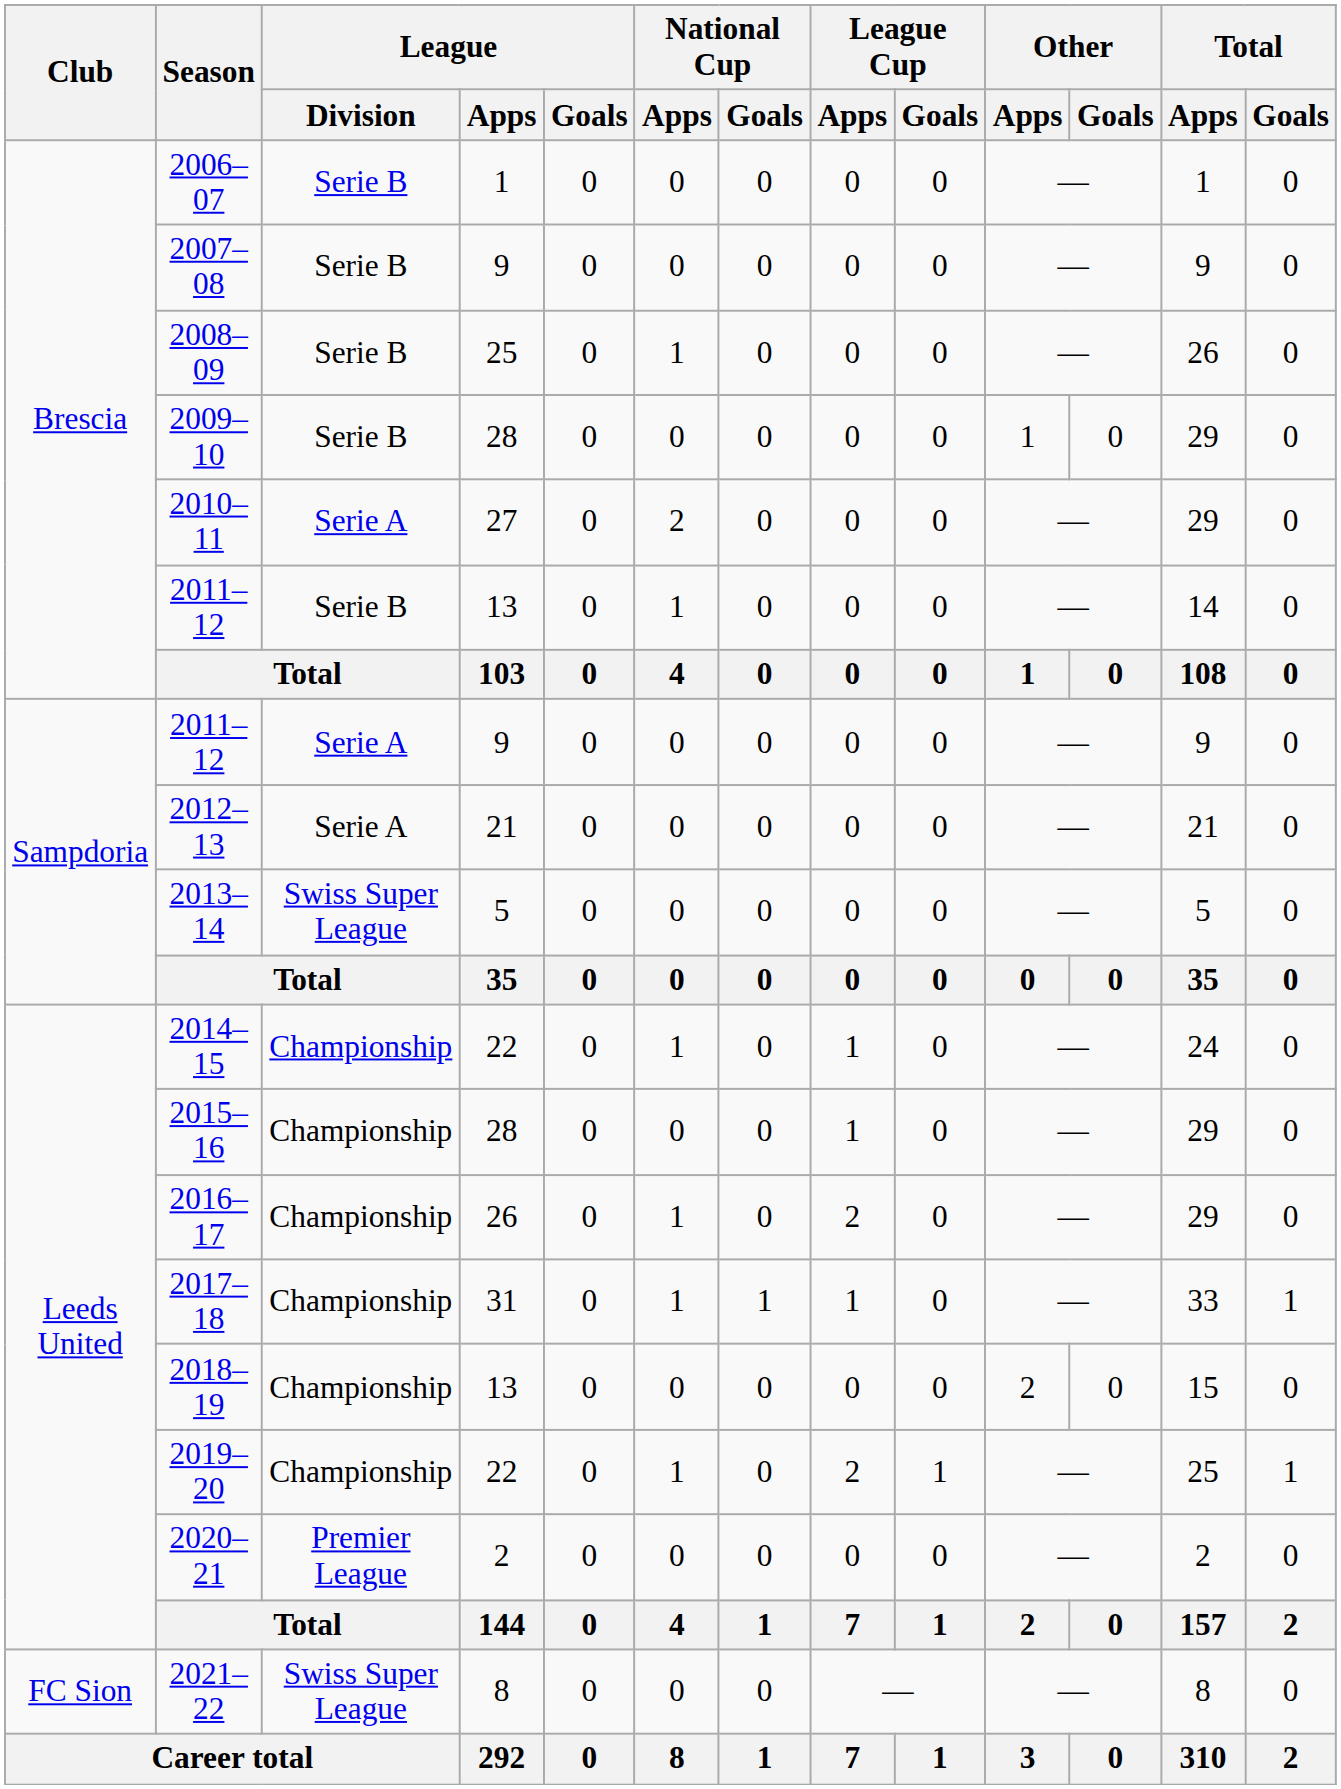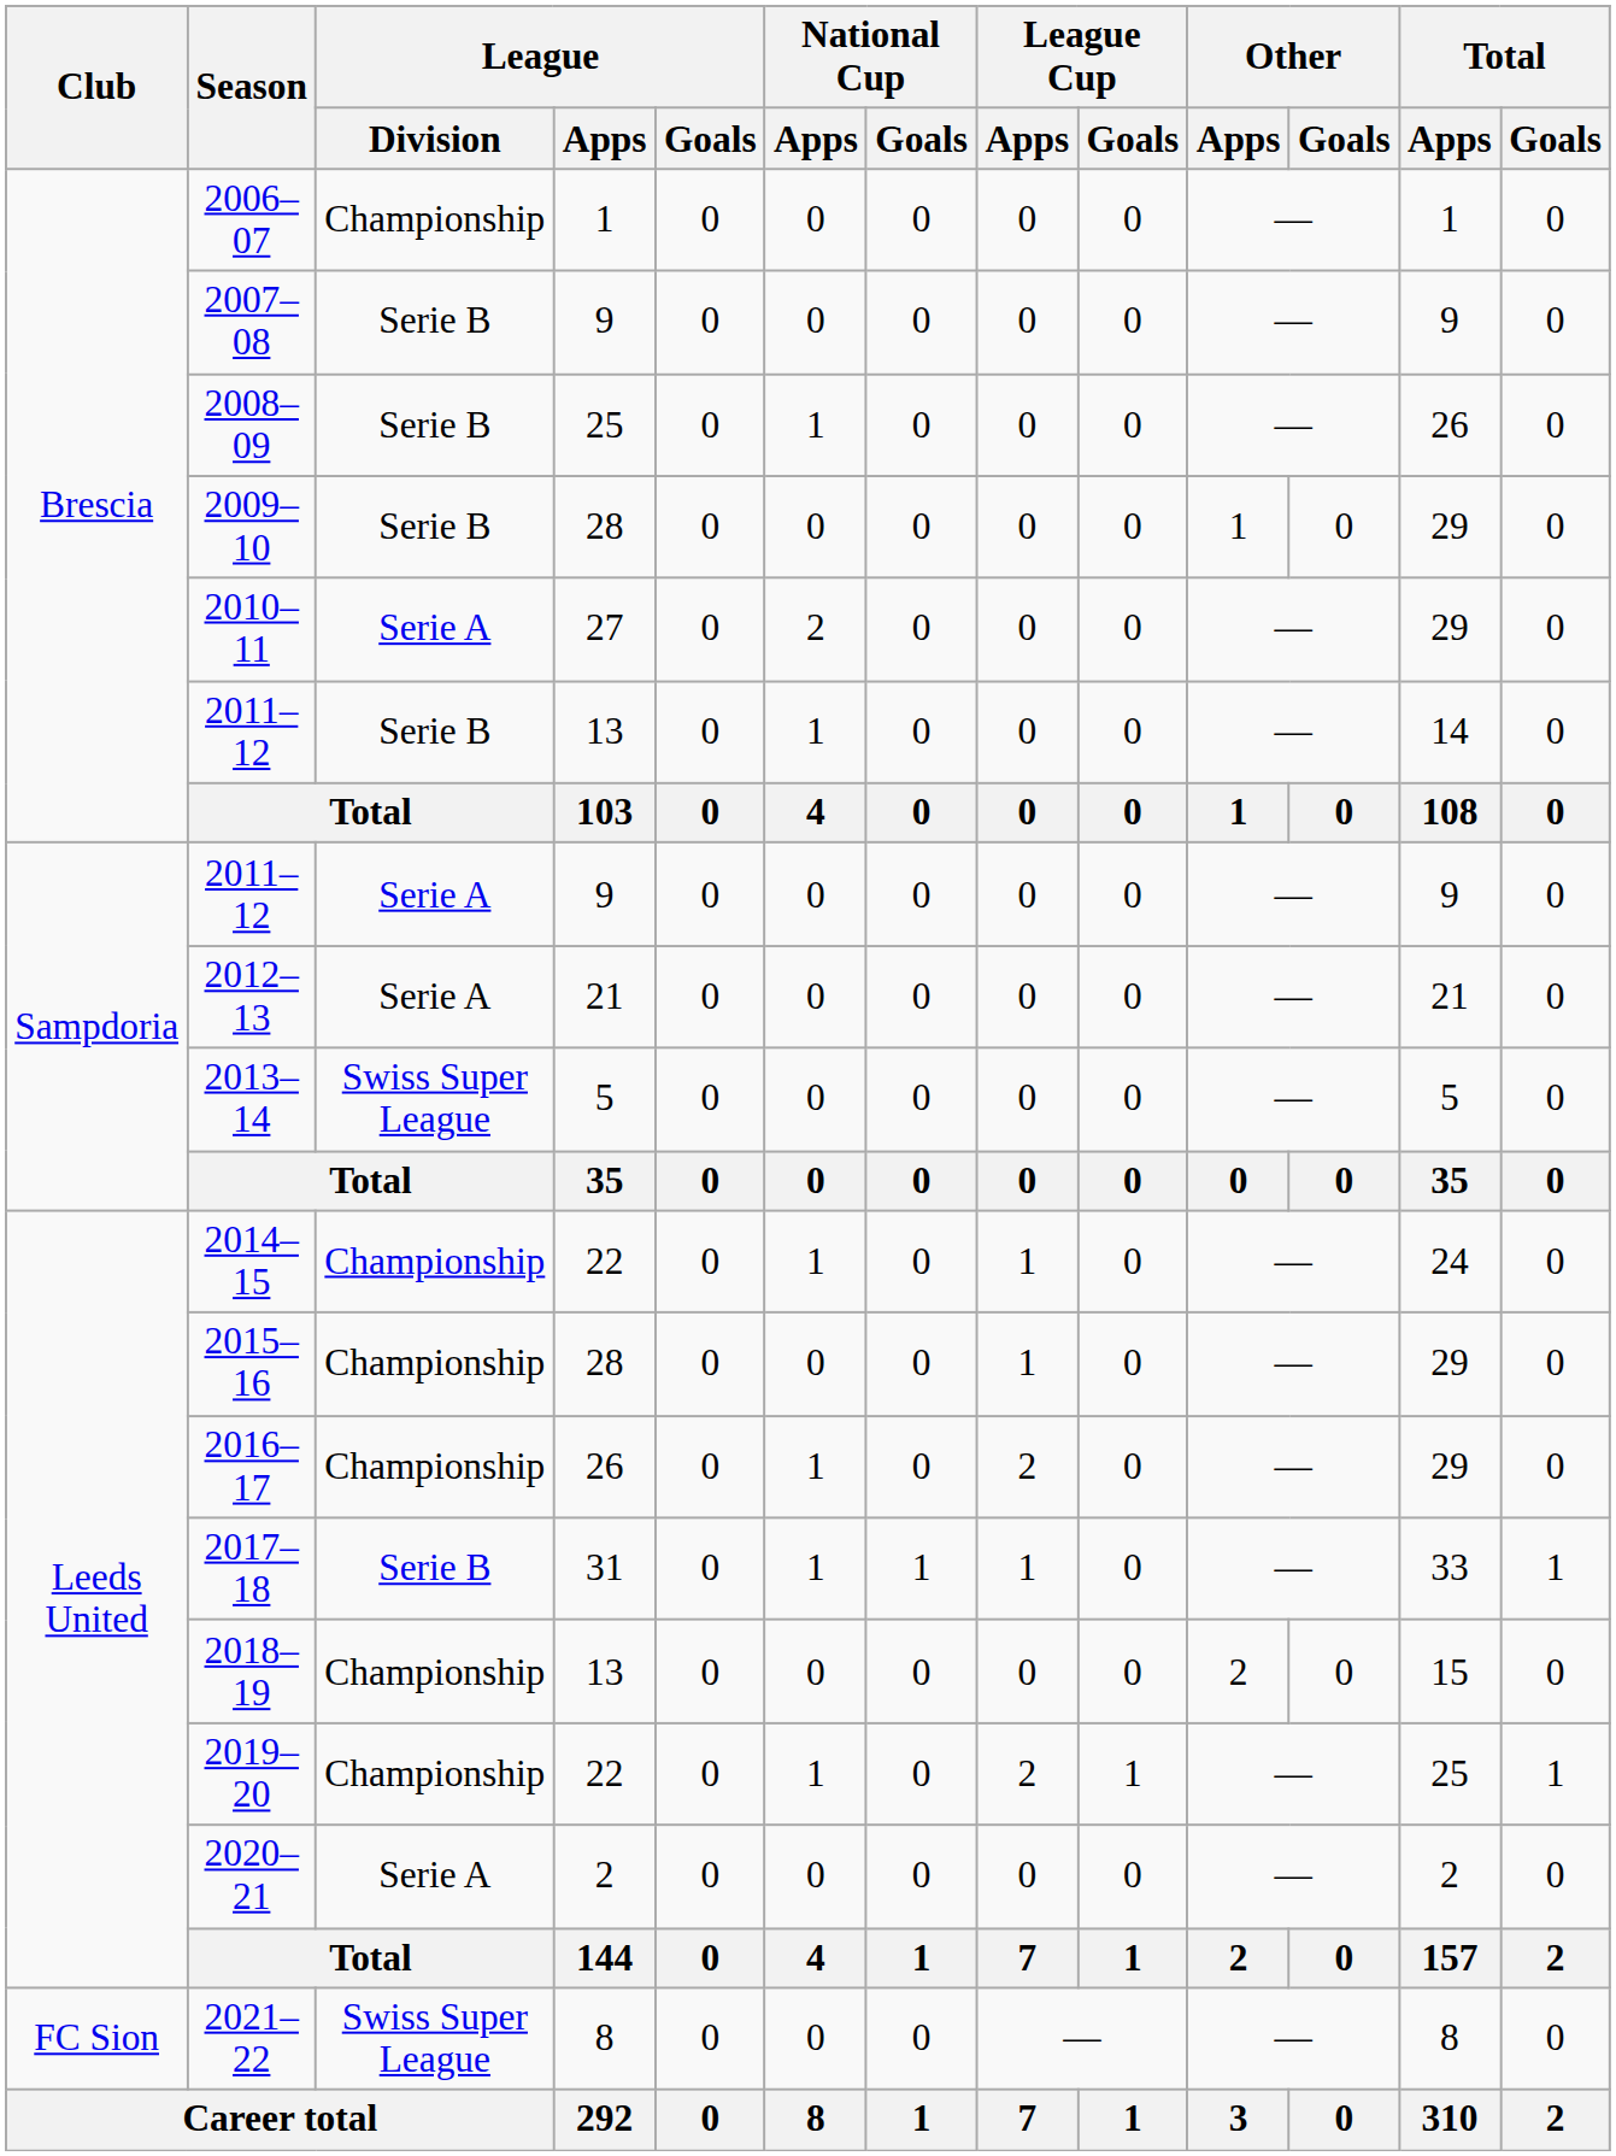2006–07 | League / Division: Serie B -> Championship
2017–18 | League / Division: Championship -> Serie B
2020–21 | League / Division: Premier League -> Serie A
